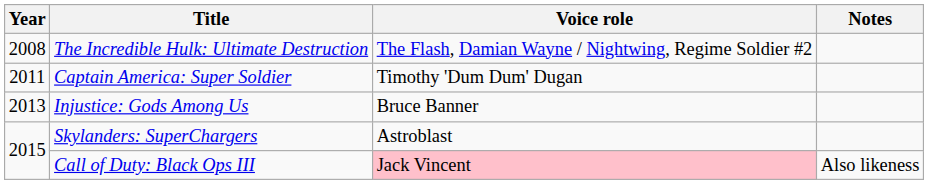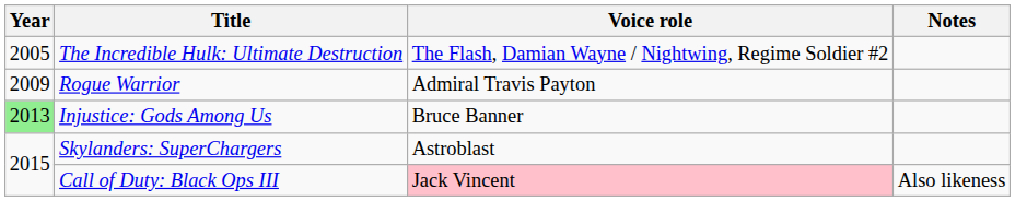The Incredible Hulk: Ultimate Destruction | Year: 2008 -> 2005
+ row: 2009 | Rogue Warrior | Admiral Travis Payton
- row: 2011 | Captain America: Super Soldier | Timothy 'Dum Dum' Dugan
Injustice: Gods Among Us | Year: no background -> lightgreen background
